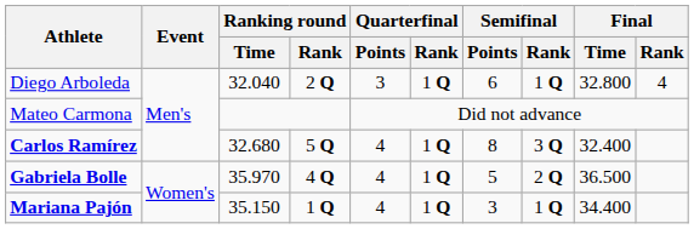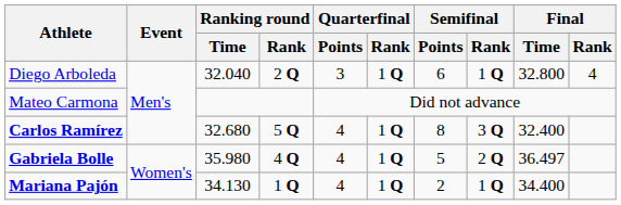Gabriela Bolle | Ranking round / Time: 35.970 -> 35.980
Gabriela Bolle | Final / Time: 36.500 -> 36.497
Mariana Pajón | Ranking round / Time: 35.150 -> 34.130
Mariana Pajón | Semifinal / Points: 3 -> 2
